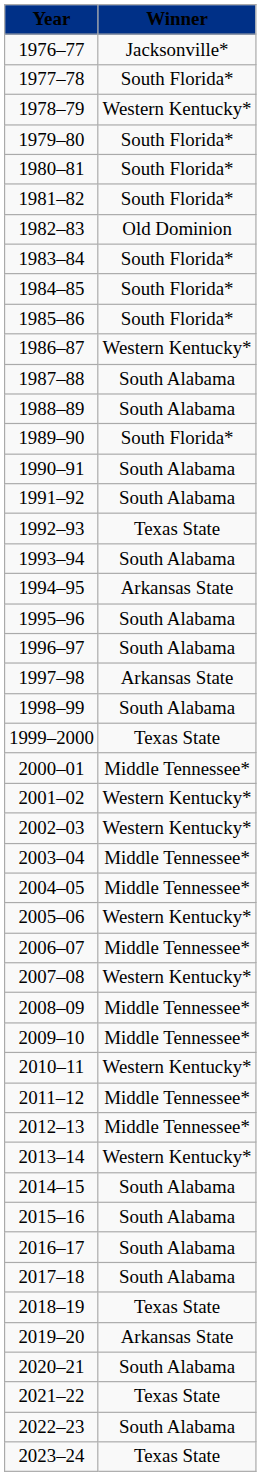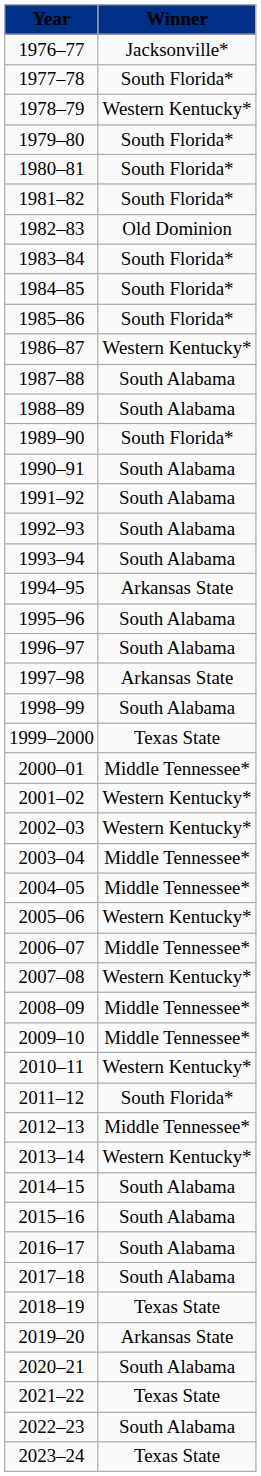1992–93 | Winner: Texas State -> South Alabama
2011–12 | Winner: Middle Tennessee* -> South Florida*
